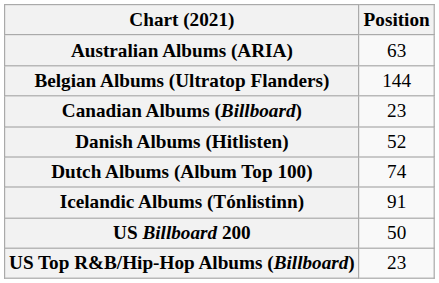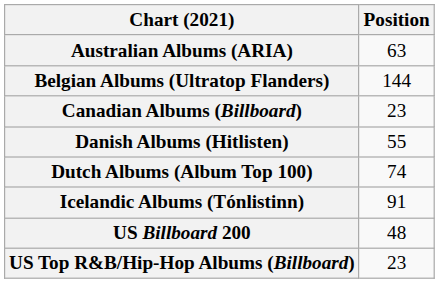Danish Albums (Hitlisten) | Position: 52 -> 55
US Billboard 200 | Position: 50 -> 48
